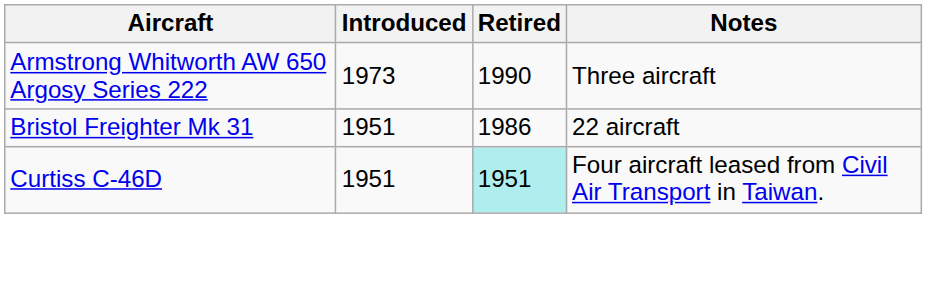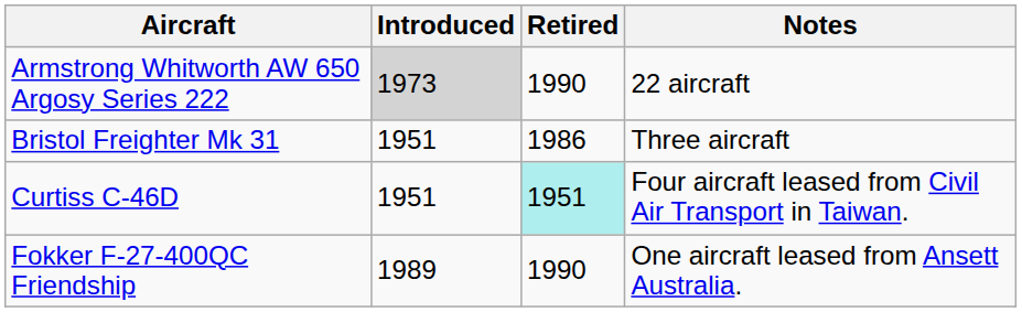Armstrong Whitworth AW 650 Argosy Series 222 | Introduced: no background -> lightgrey background
Armstrong Whitworth AW 650 Argosy Series 222 | Notes: Three aircraft -> 22 aircraft
Bristol Freighter Mk 31 | Notes: 22 aircraft -> Three aircraft
+ row: Fokker F-27-400QC Friendship | 1989 | 1990 | One aircraft leased from Ansett Australia.
